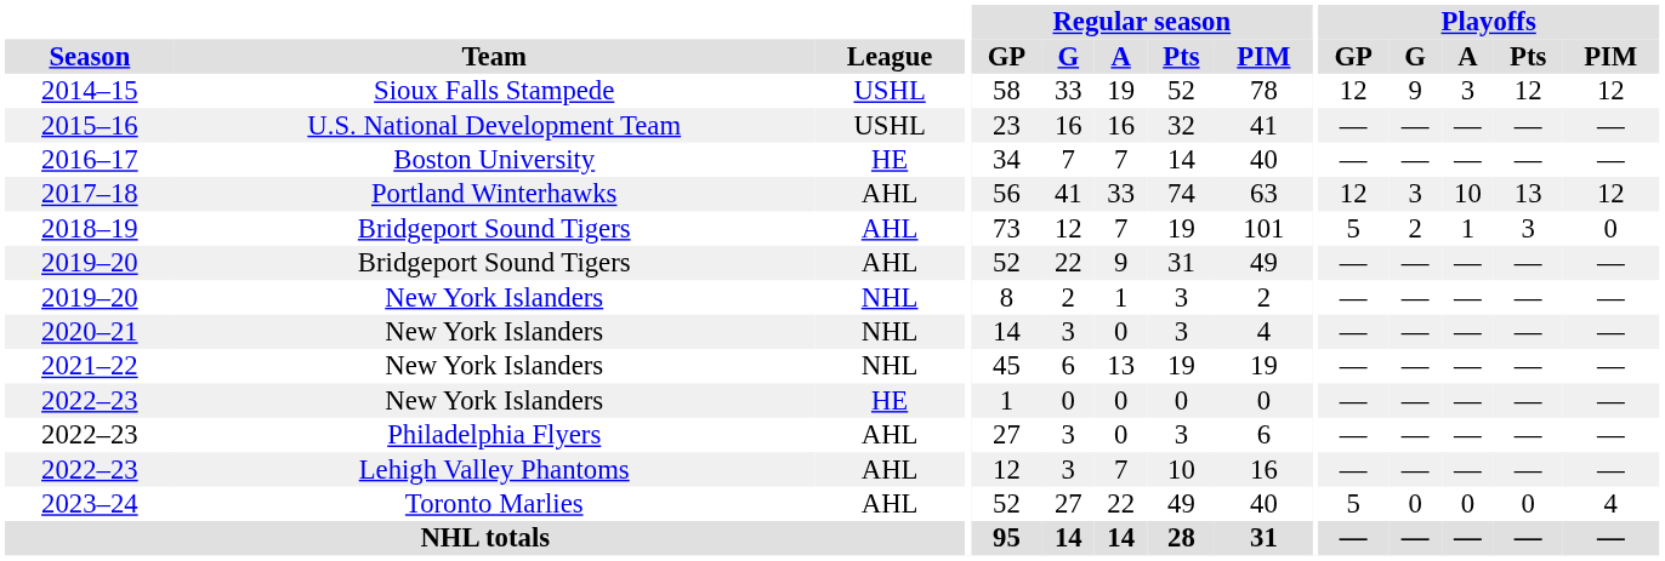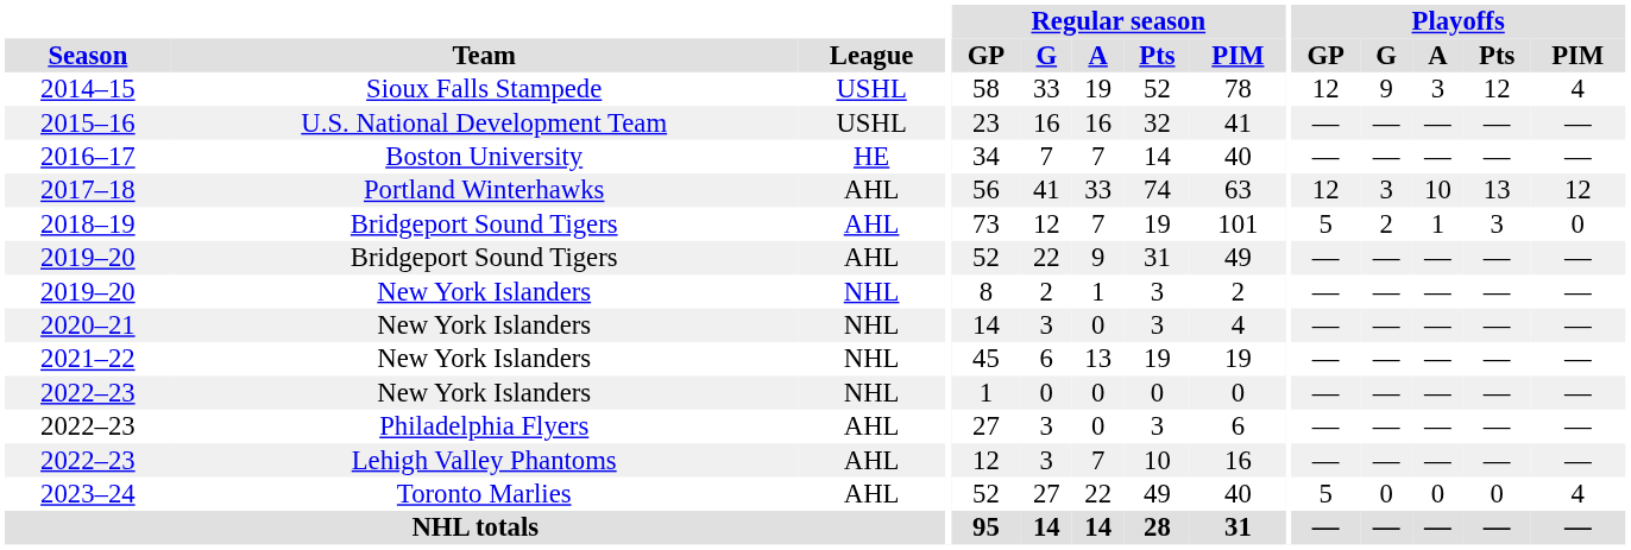2014–15 | Playoffs / PIM: 12 -> 4
2022–23 / New York Islanders | League: HE -> NHL
